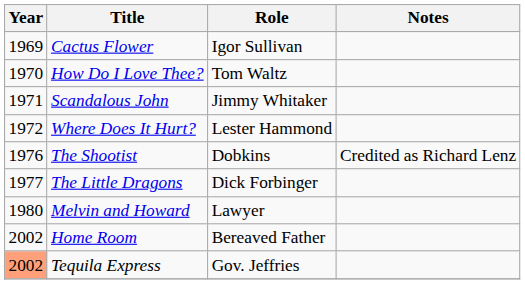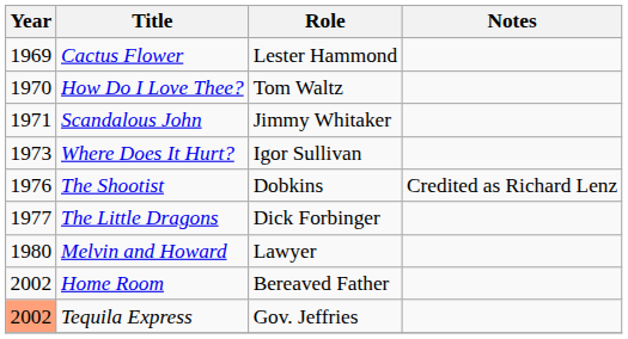Cactus Flower | Role: Igor Sullivan -> Lester Hammond
Where Does It Hurt? | Year: 1972 -> 1973
Where Does It Hurt? | Role: Lester Hammond -> Igor Sullivan
